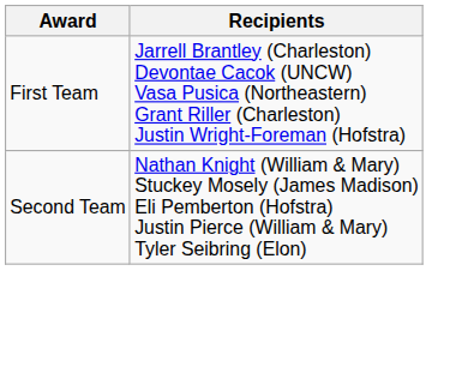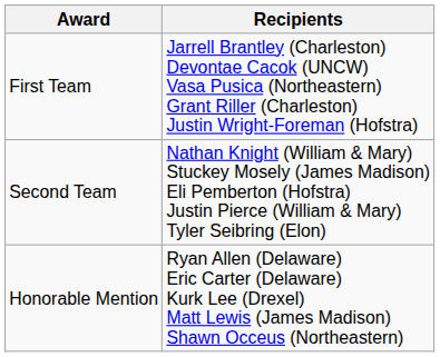+ row: Honorable Mention | Ryan Allen (Delaware) Eric Carter (Delaware) Kurk Lee (Drexel) Matt Lewis (James Madison) Shawn Occeus (Northeastern)
